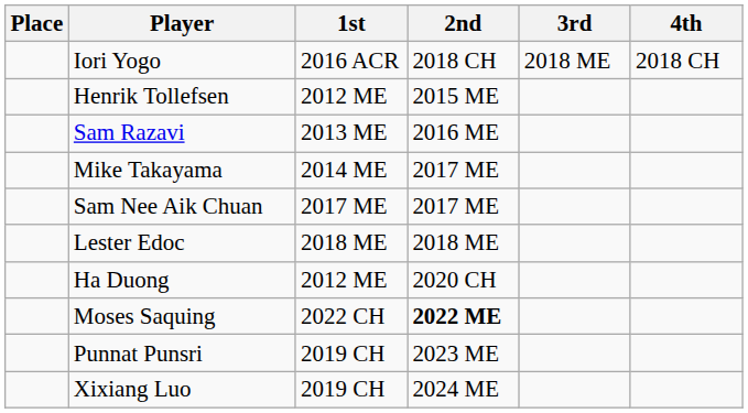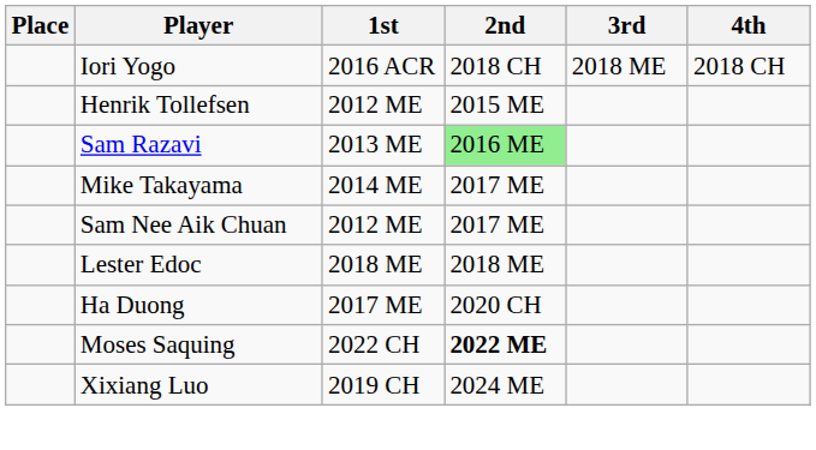Sam Razavi | 2nd: no background -> lightgreen background
Sam Nee Aik Chuan | 1st: 2017 ME -> 2012 ME
Ha Duong | 1st: 2012 ME -> 2017 ME
- row: Punnat Punsri | 2019 CH | 2023 ME
